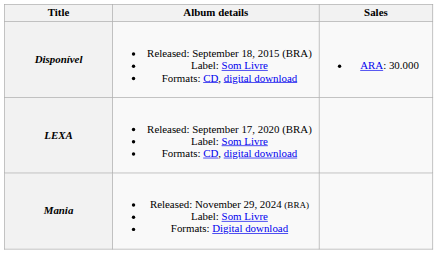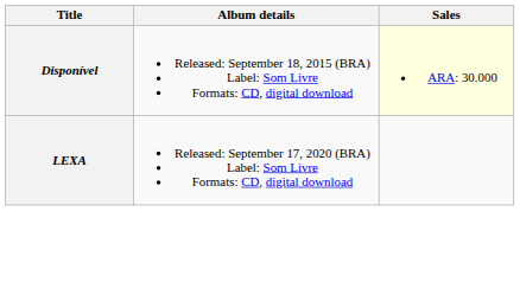Disponível | Sales: no background -> lightyellow background
- row: Mania | Released: November 29, 2024 (BRA) Label: Som Livre Formats: Digital download
